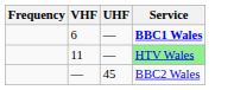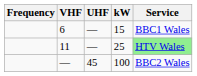+ column: kW | 15 | 25 | 100
6 | Service: bold -> normal
